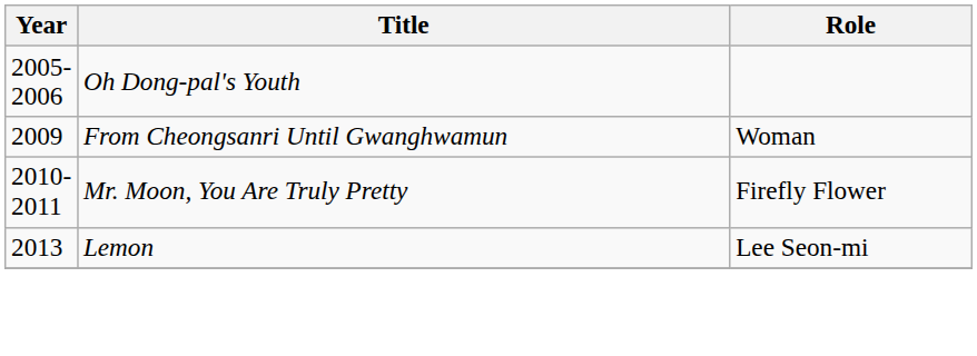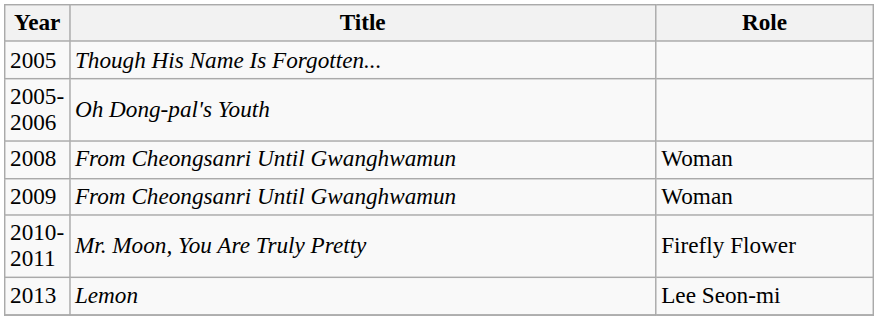+ row: 2005 | Though His Name Is Forgotten...
+ row: 2008 | From Cheongsanri Until Gwanghwamun | Woman
